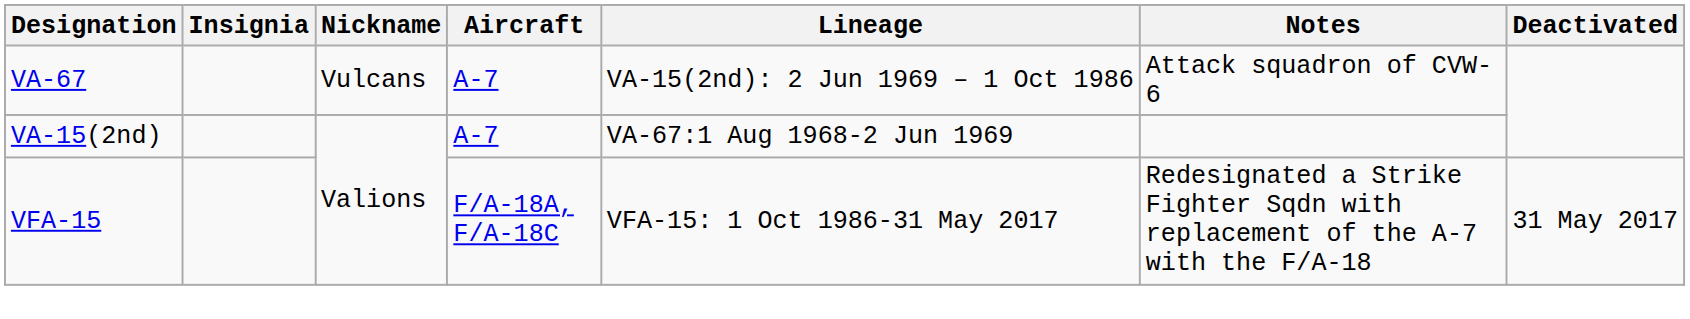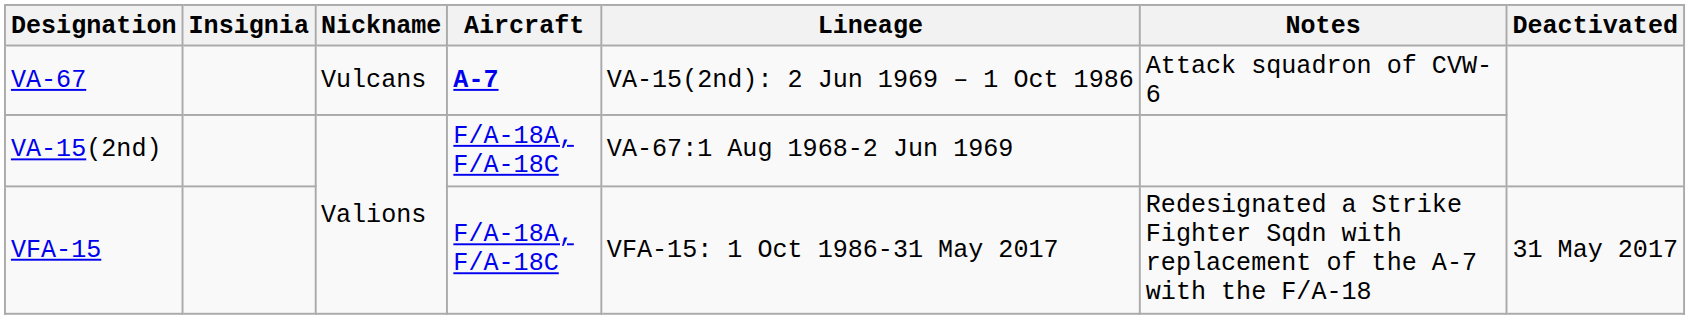VA-67 | Aircraft: normal -> bold
VA-15(2nd) | Aircraft: A-7 -> F/A-18A, F/A-18C
